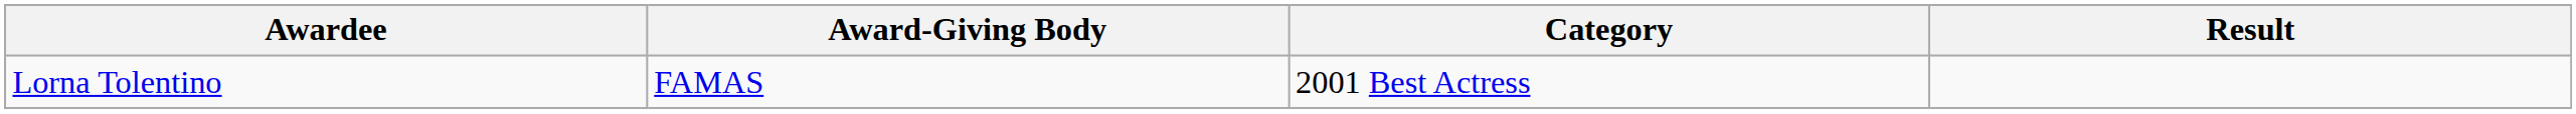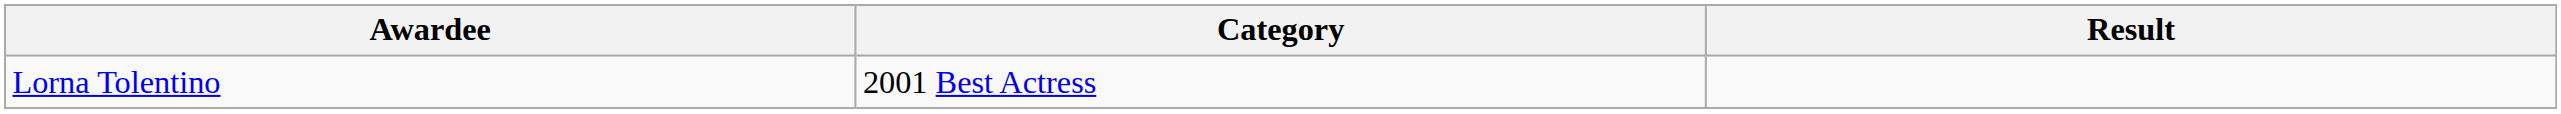- column: Award-Giving Body | FAMAS
